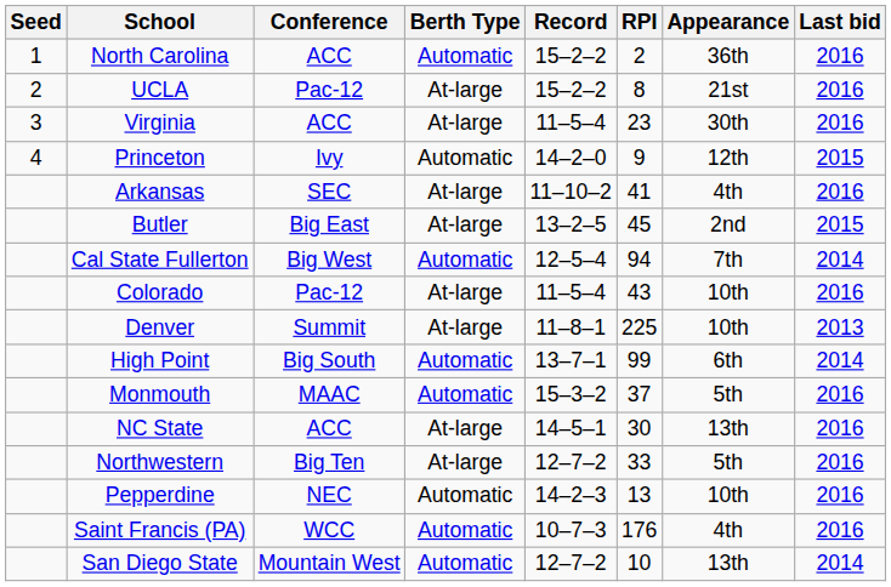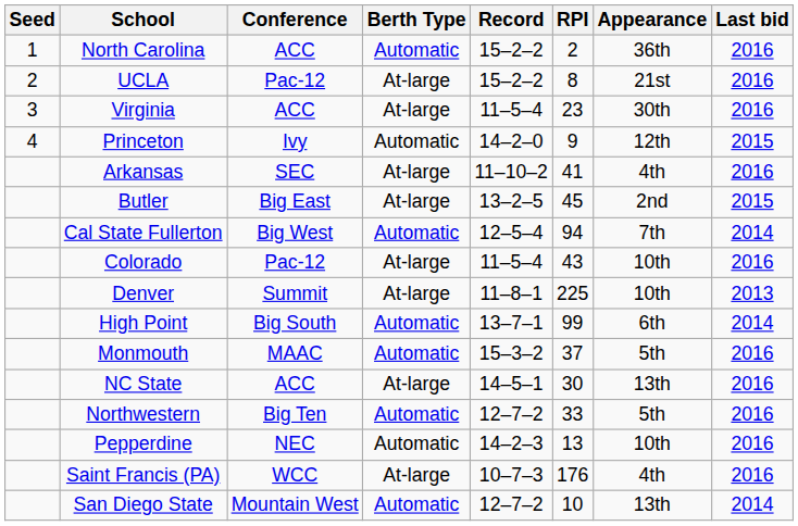Northwestern | Berth Type: At-large -> Automatic
Saint Francis (PA) | Berth Type: Automatic -> At-large
